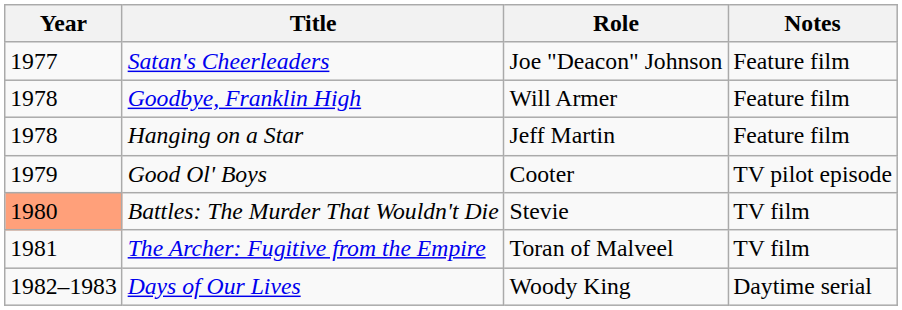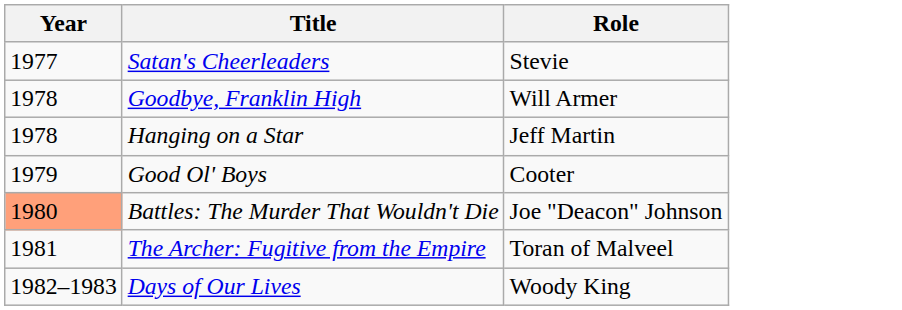- column: Notes | Feature film | Feature film | Feature film | TV pilot episode | TV film | TV film | Daytime serial
Satan's Cheerleaders | Role: Joe "Deacon" Johnson -> Stevie
Battles: The Murder That Wouldn't Die | Role: Stevie -> Joe "Deacon" Johnson
